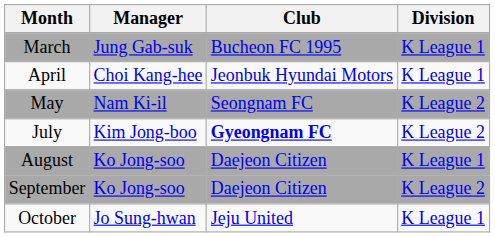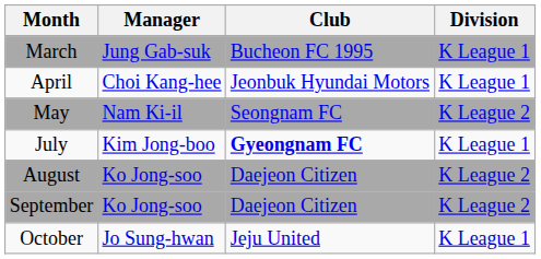July | Division: K League 2 -> K League 1
August | Division: K League 1 -> K League 2
